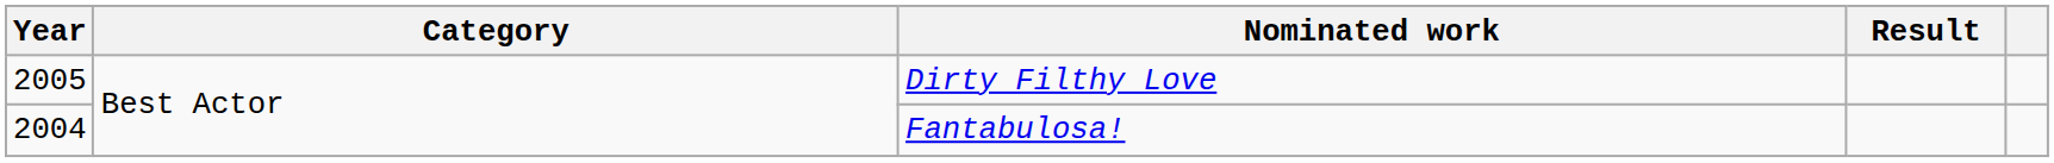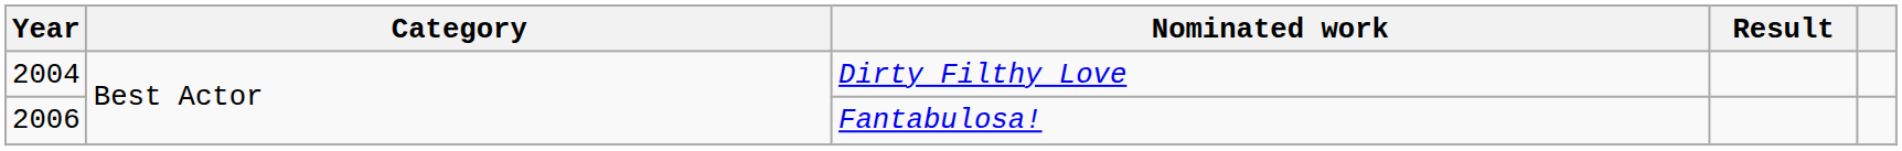Dirty Filthy Love | Year: 2005 -> 2004
Fantabulosa! | Year: 2004 -> 2006
